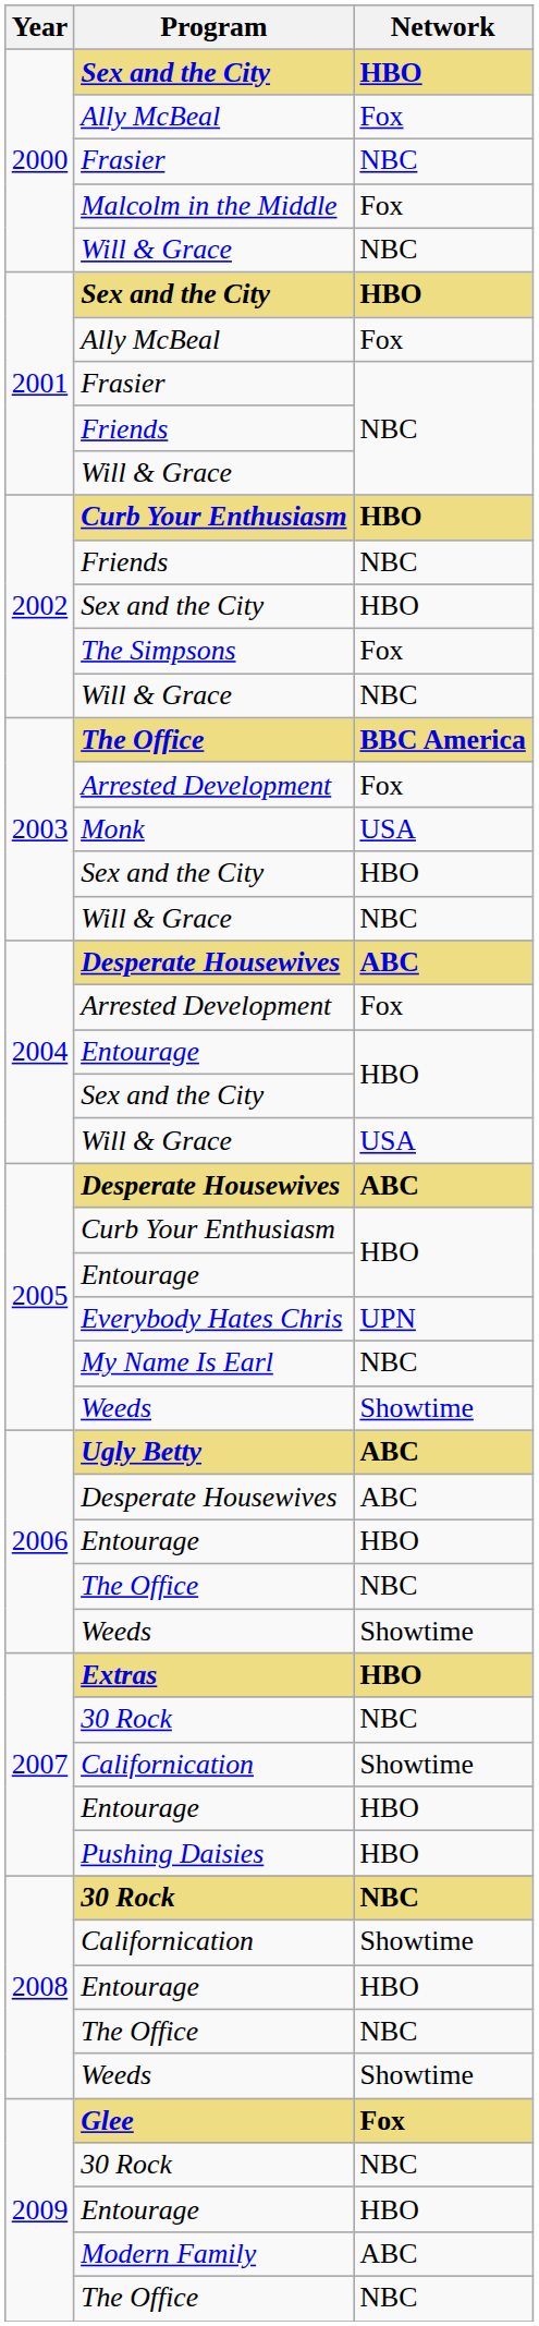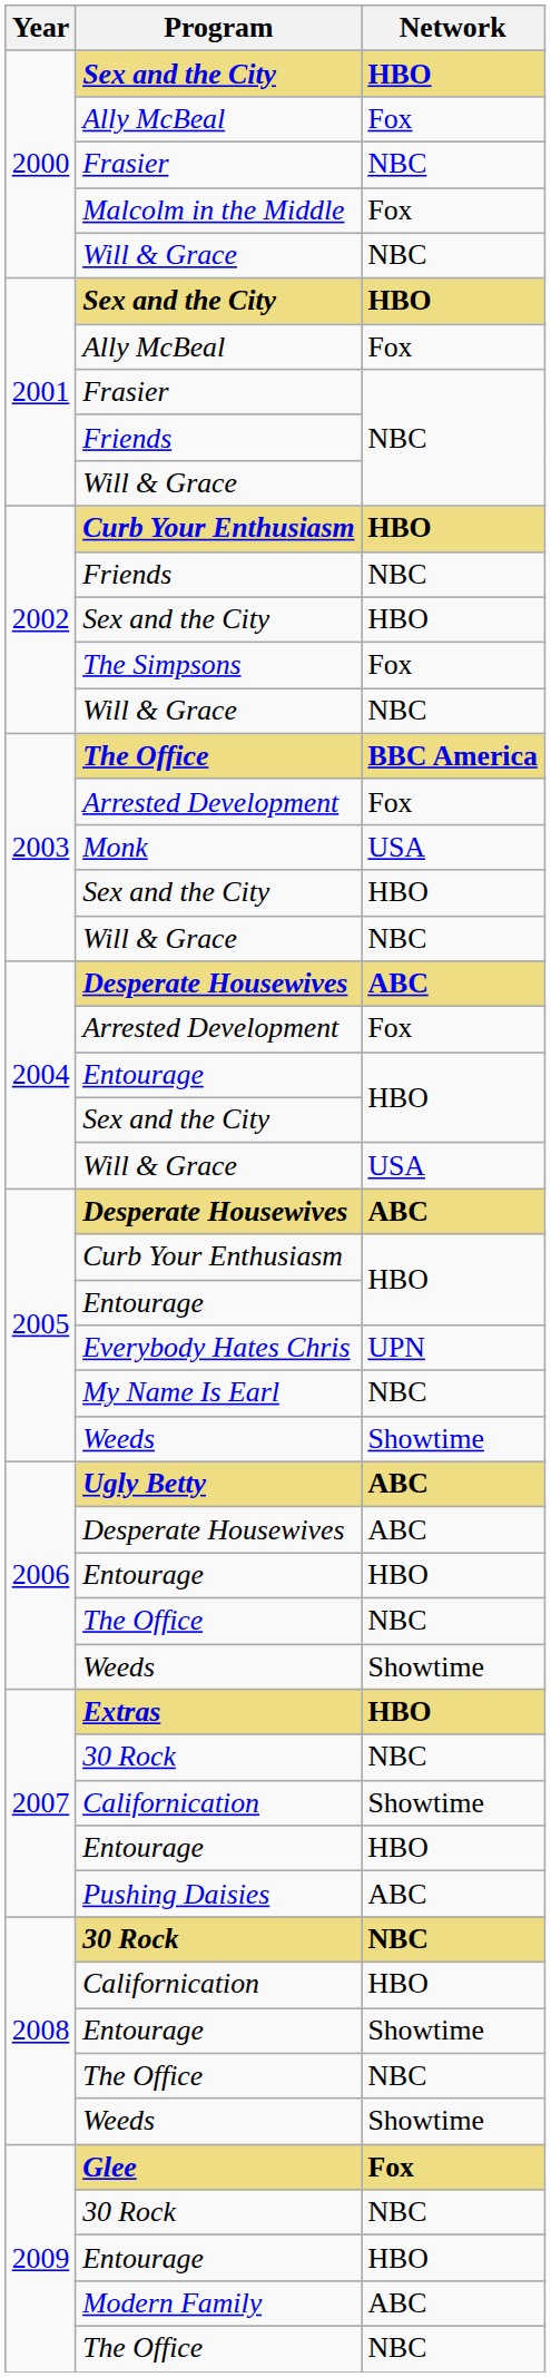Pushing Daisies | Network: HBO -> ABC
2008 / Californication | Network: Showtime -> HBO
2008 / Entourage | Network: HBO -> Showtime
